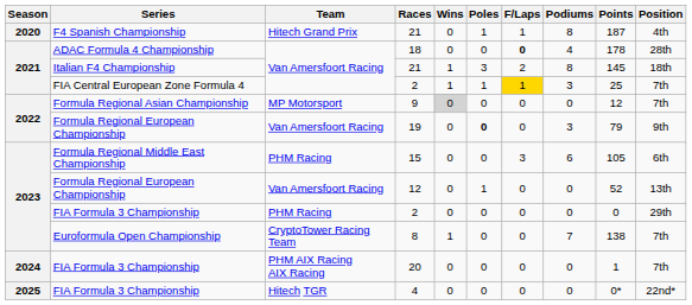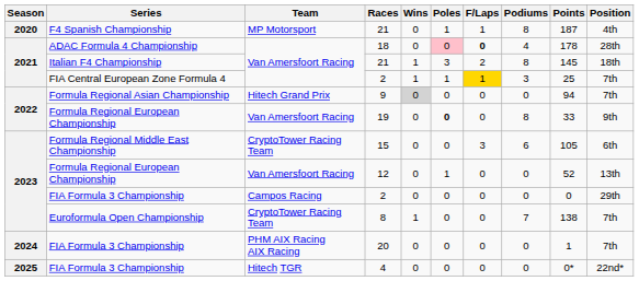F4 Spanish Championship / 21 | Team: Hitech Grand Prix -> MP Motorsport
18 | Poles: no background -> pink background
9 | Team: MP Motorsport -> Hitech Grand Prix
9 | Points: 12 -> 94
19 | Podiums: 3 -> 8
19 | Points: 79 -> 33
15 | Team: PHM Racing -> CryptoTower Racing Team
FIA Formula 3 Championship / 2 | Team: PHM Racing -> Campos Racing
